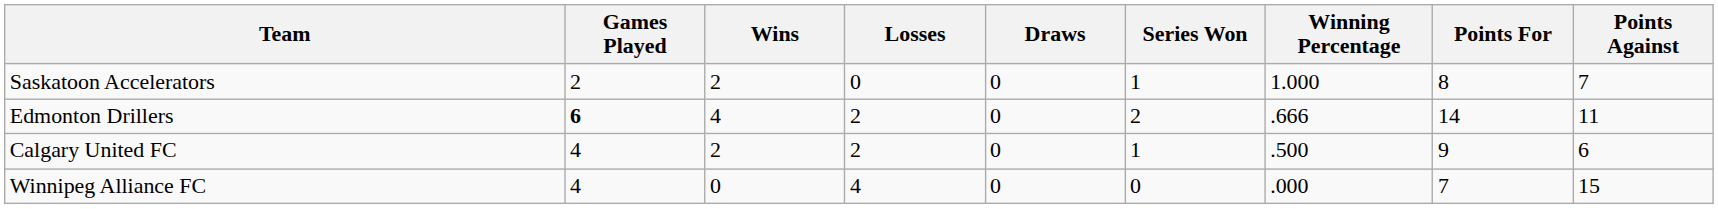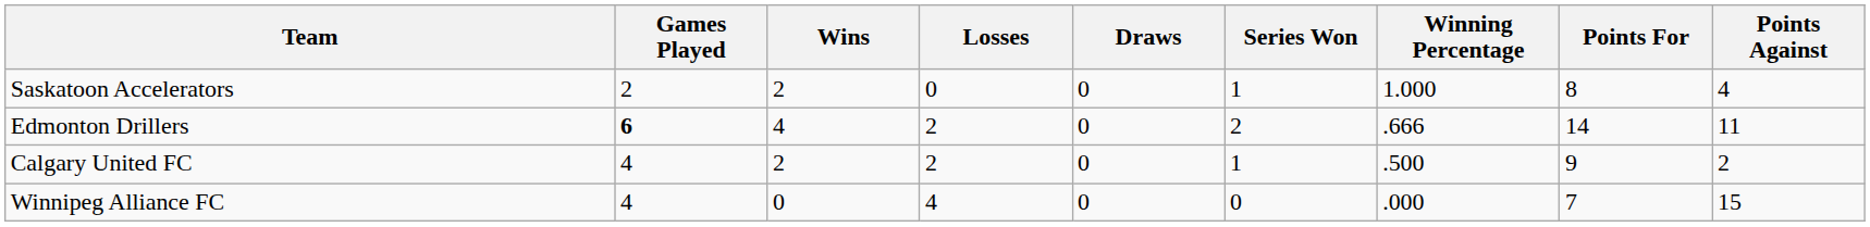Saskatoon Accelerators | Points Against: 7 -> 4
Calgary United FC | Points Against: 6 -> 2
